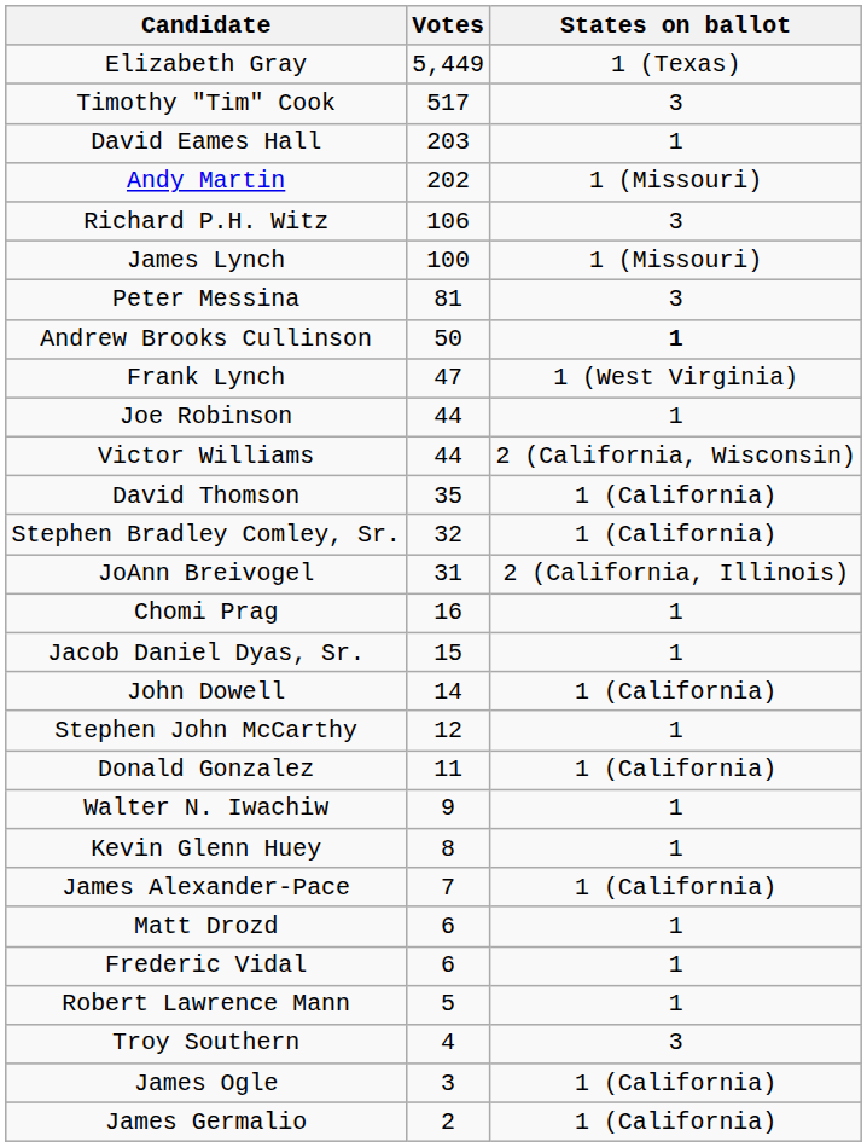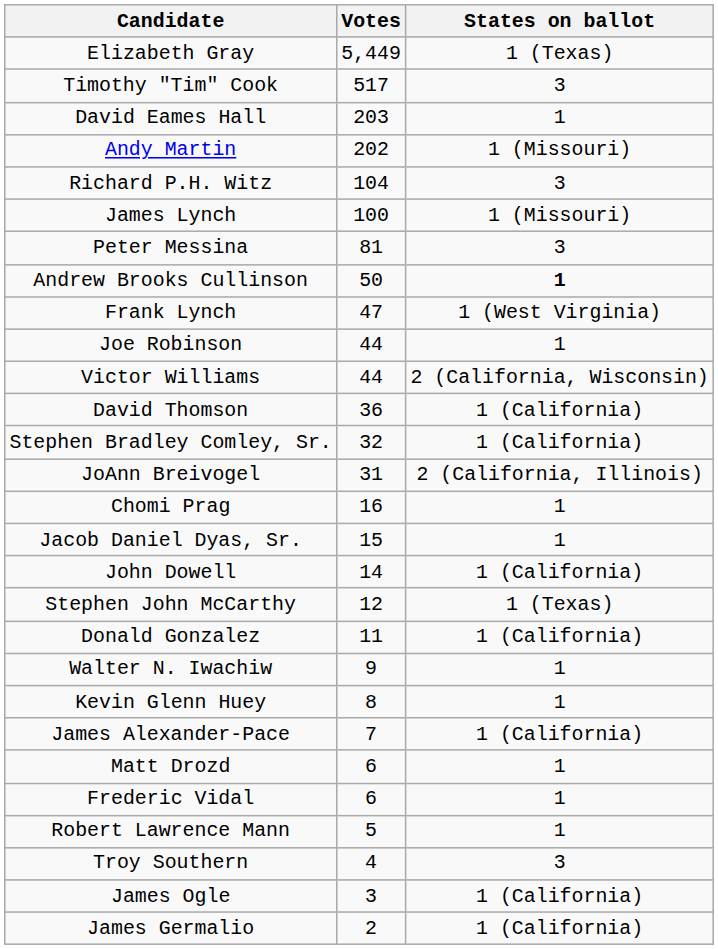Richard P.H. Witz | Votes: 106 -> 104
David Thomson | Votes: 35 -> 36
Stephen John McCarthy | States on ballot: 1 -> 1 (Texas)
